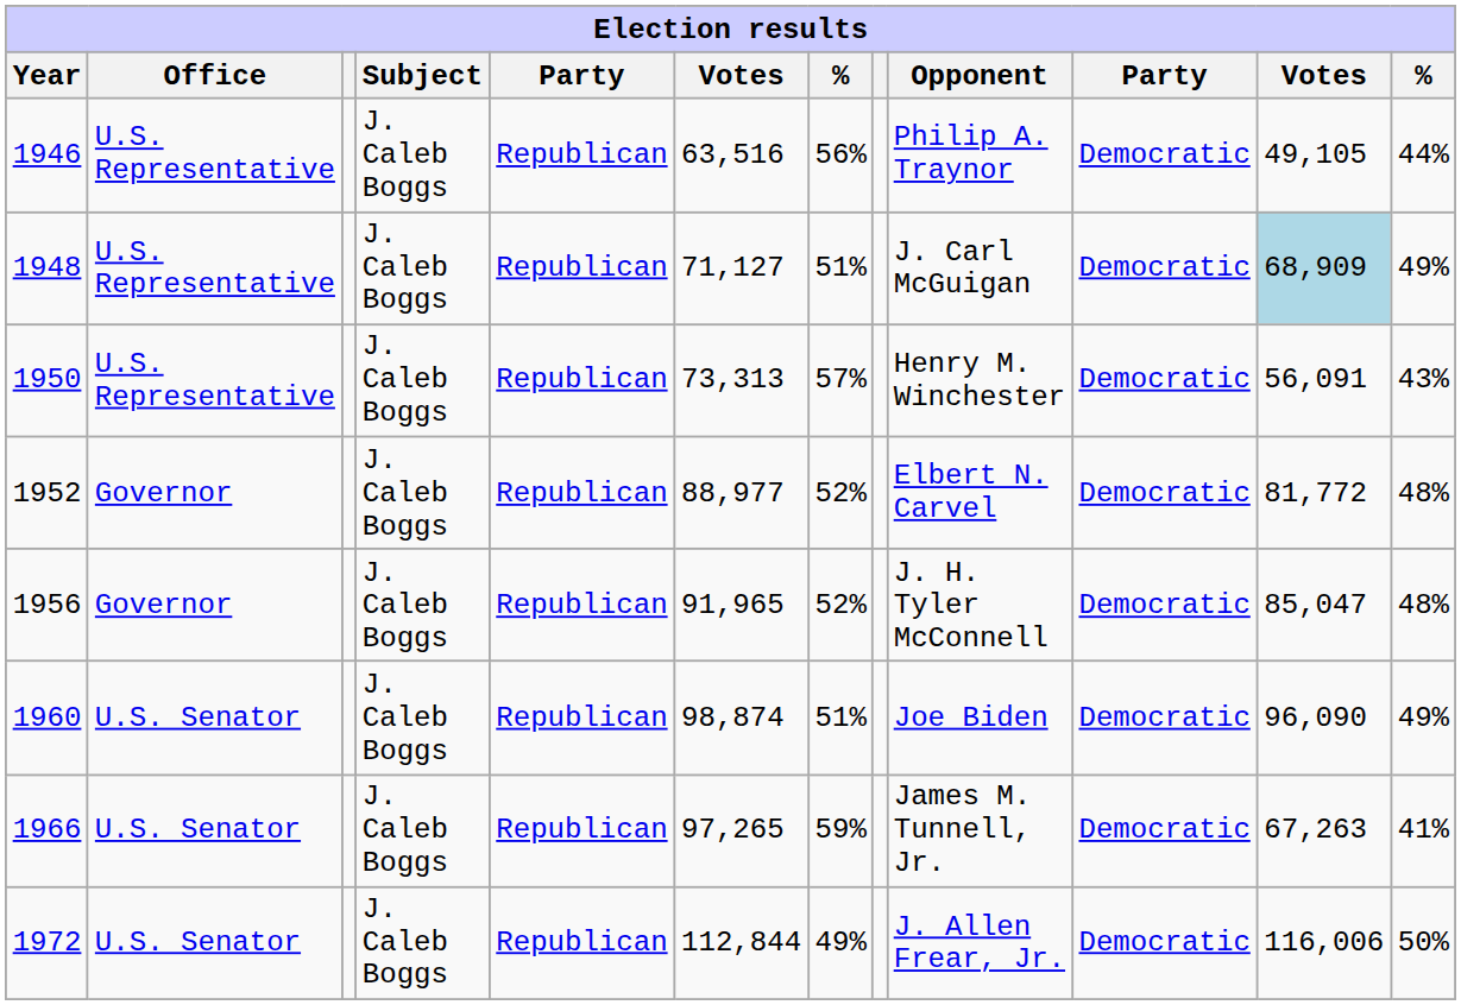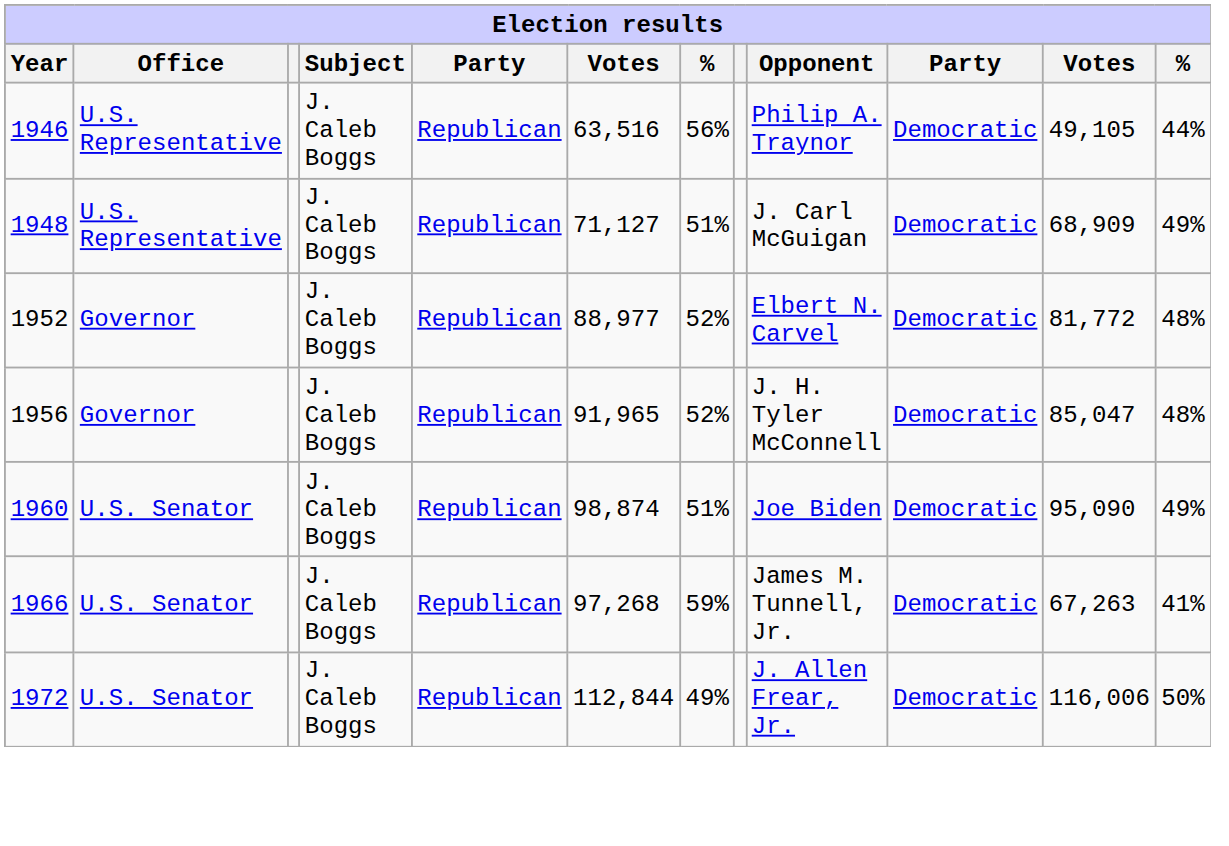1948 | column 11: lightblue background -> no background
- row: 1950 | U.S. Representative | J. Caleb Boggs | Republican | 73,313 | 57% | Henry M. Winchester | Democratic | 56,091 | 43%
1960 | column 11: 96,090 -> 95,090
1966 | column 6: 97,265 -> 97,268
